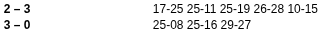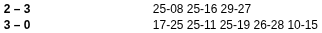2 – 3 | column 4: 17-25 25-11 25-19 26-28 10-15 -> 25-08 25-16 29-27
3 – 0 | column 4: 25-08 25-16 29-27 -> 17-25 25-11 25-19 26-28 10-15
